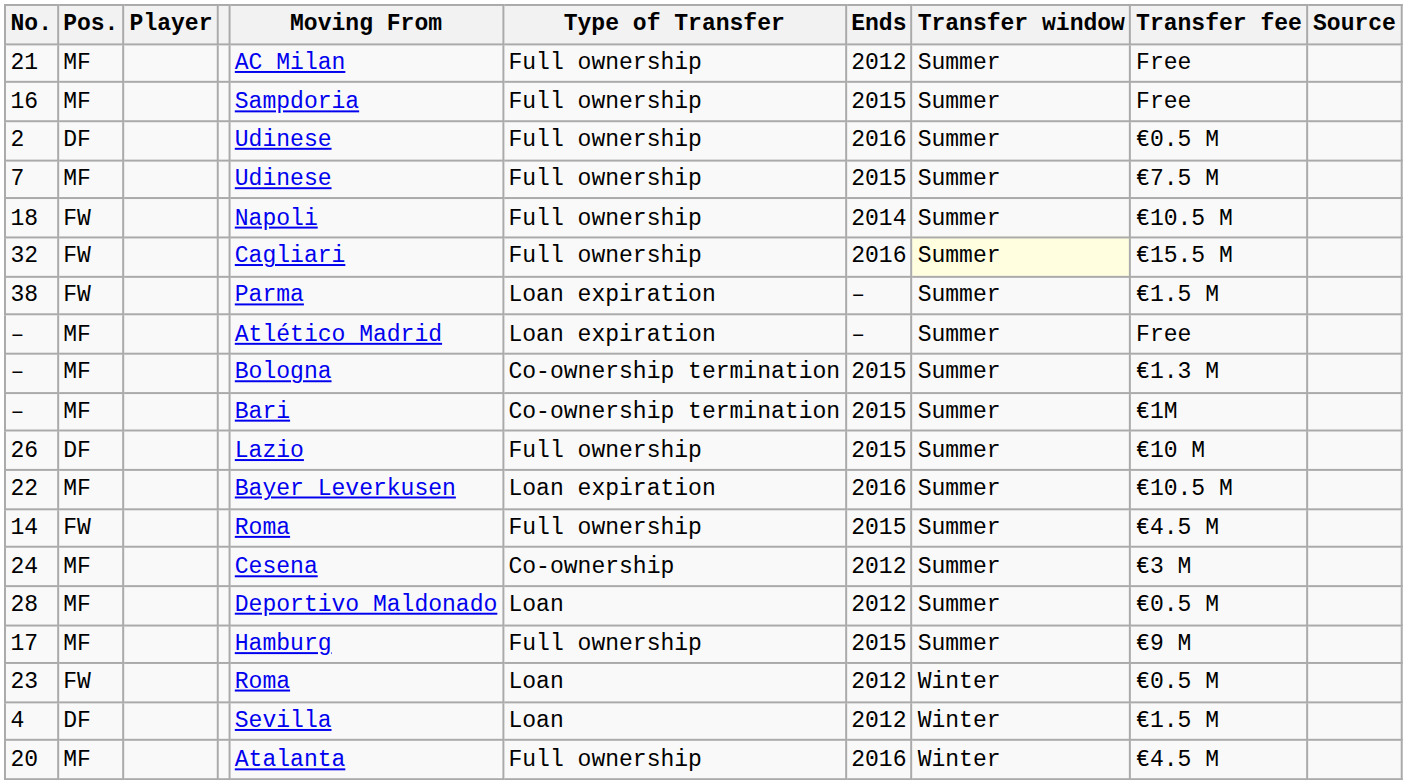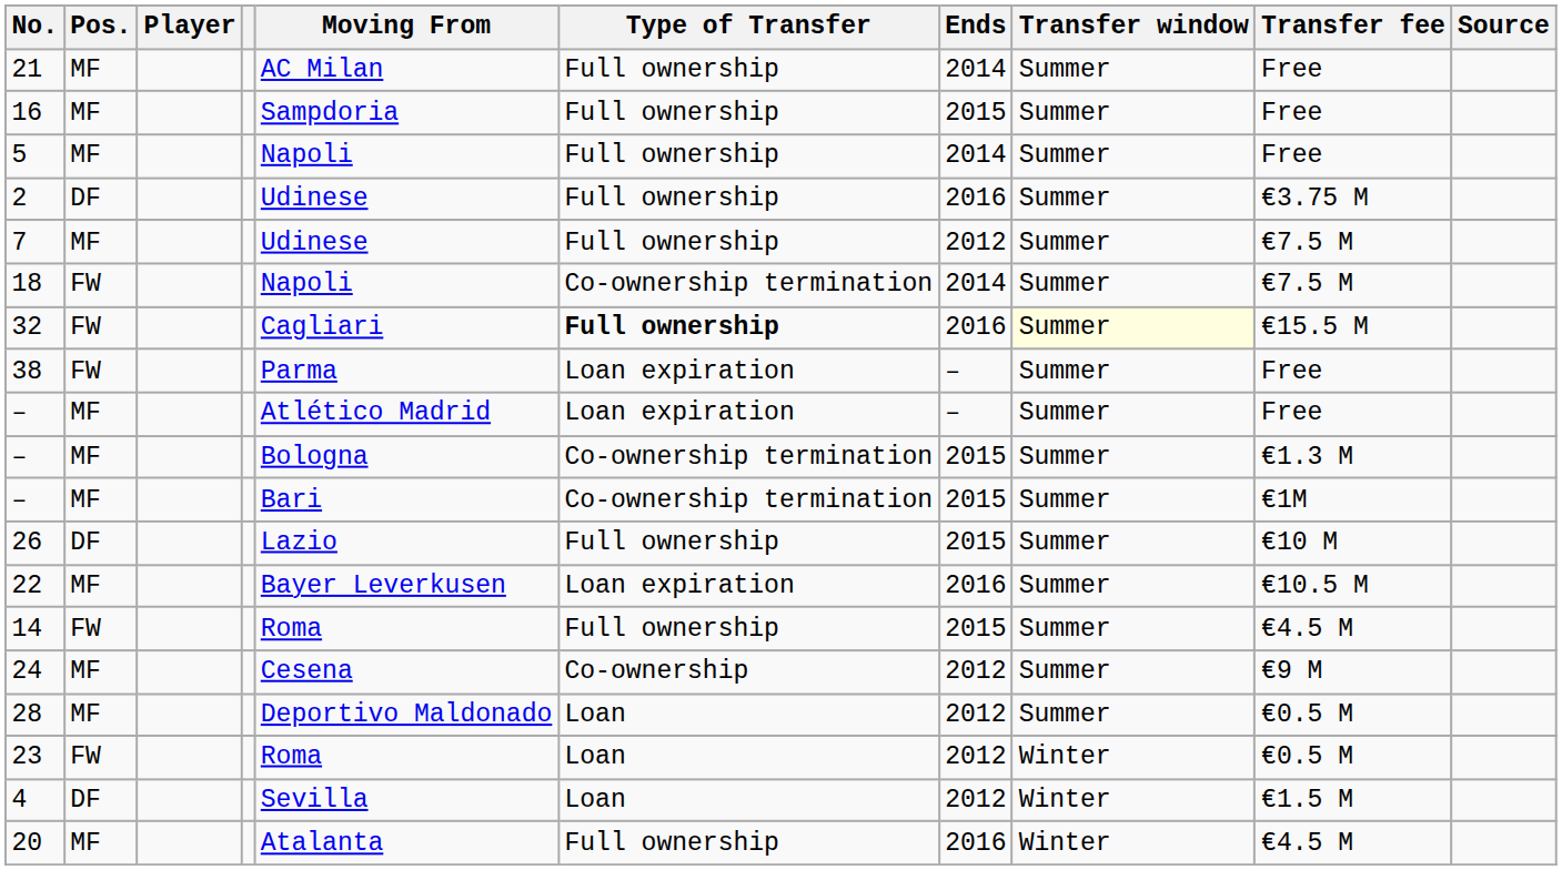21 | Ends: 2012 -> 2014
+ row: 5 | MF | Napoli | Full ownership | 2014 | Summer | Free
2 | Transfer fee: €0.5 M -> €3.75 M
7 | Ends: 2015 -> 2012
18 | Type of Transfer: Full ownership -> Co-ownership termination
18 | Transfer fee: €10.5 M -> €7.5 M
32 | Type of Transfer: normal -> bold
38 | Transfer fee: €1.5 M -> Free
24 | Transfer fee: €3 M -> €9 M
- row: 17 | MF | Hamburg | Full ownership | 2015 | Summer | €9 M
